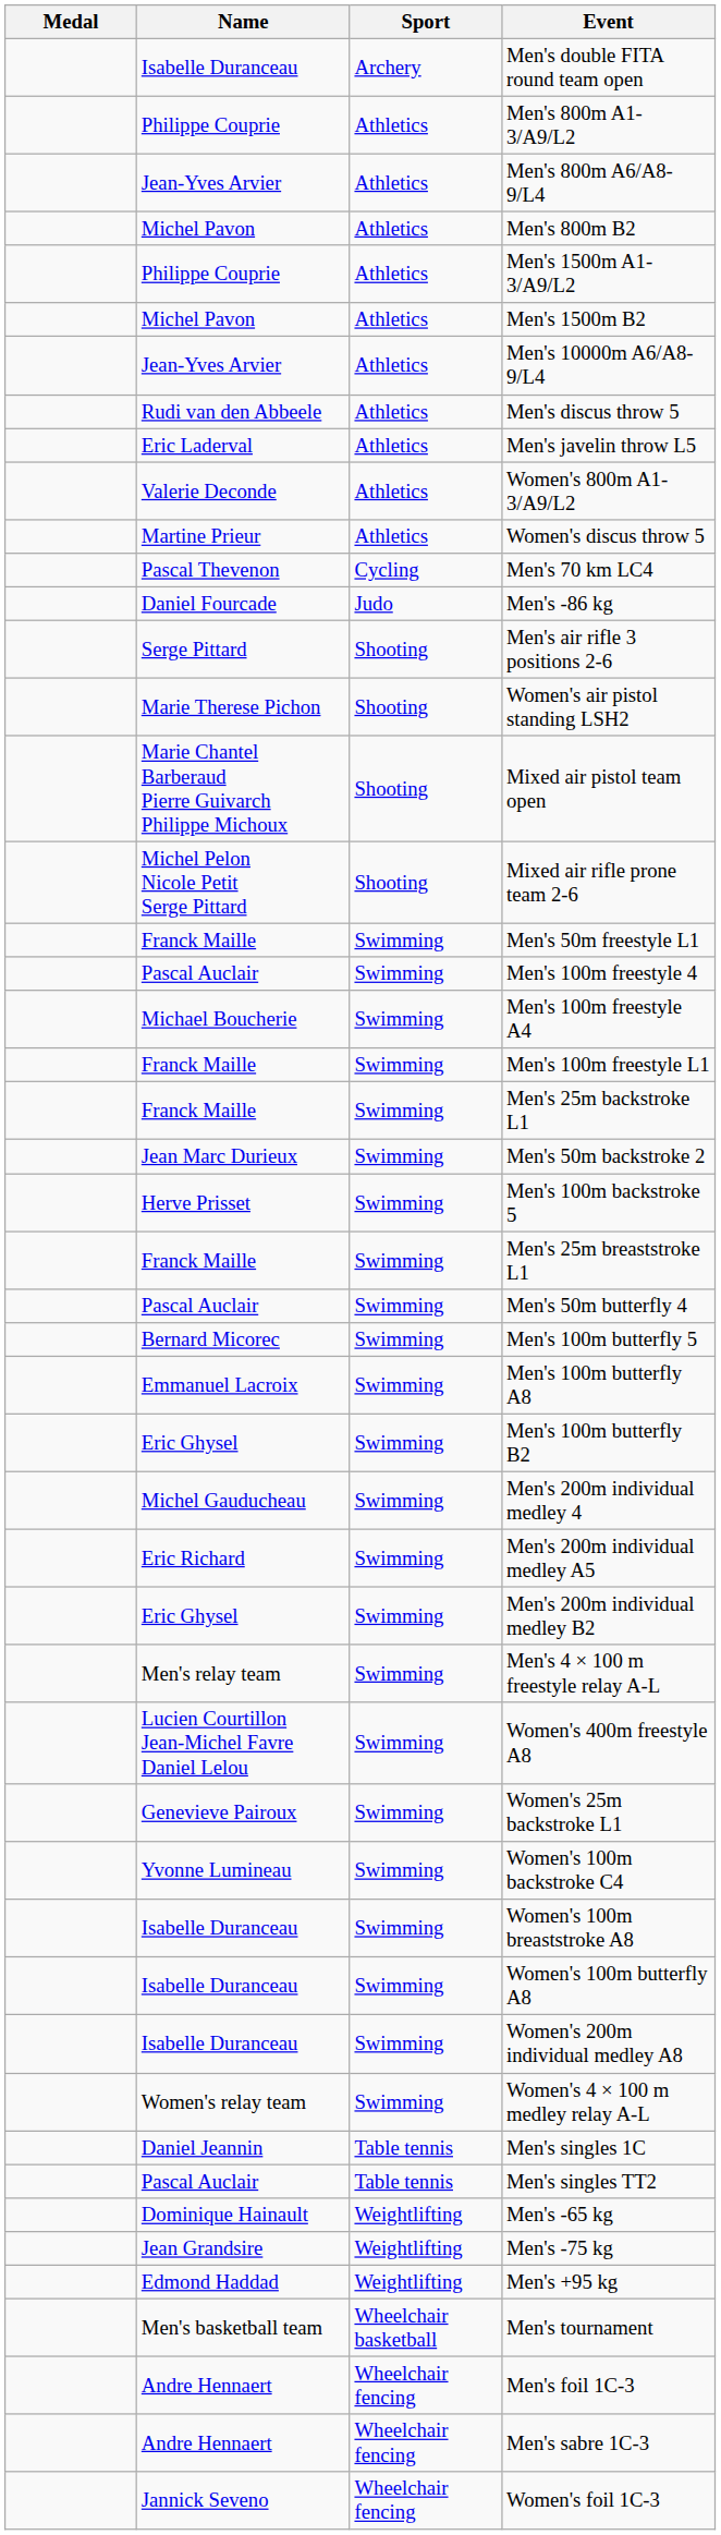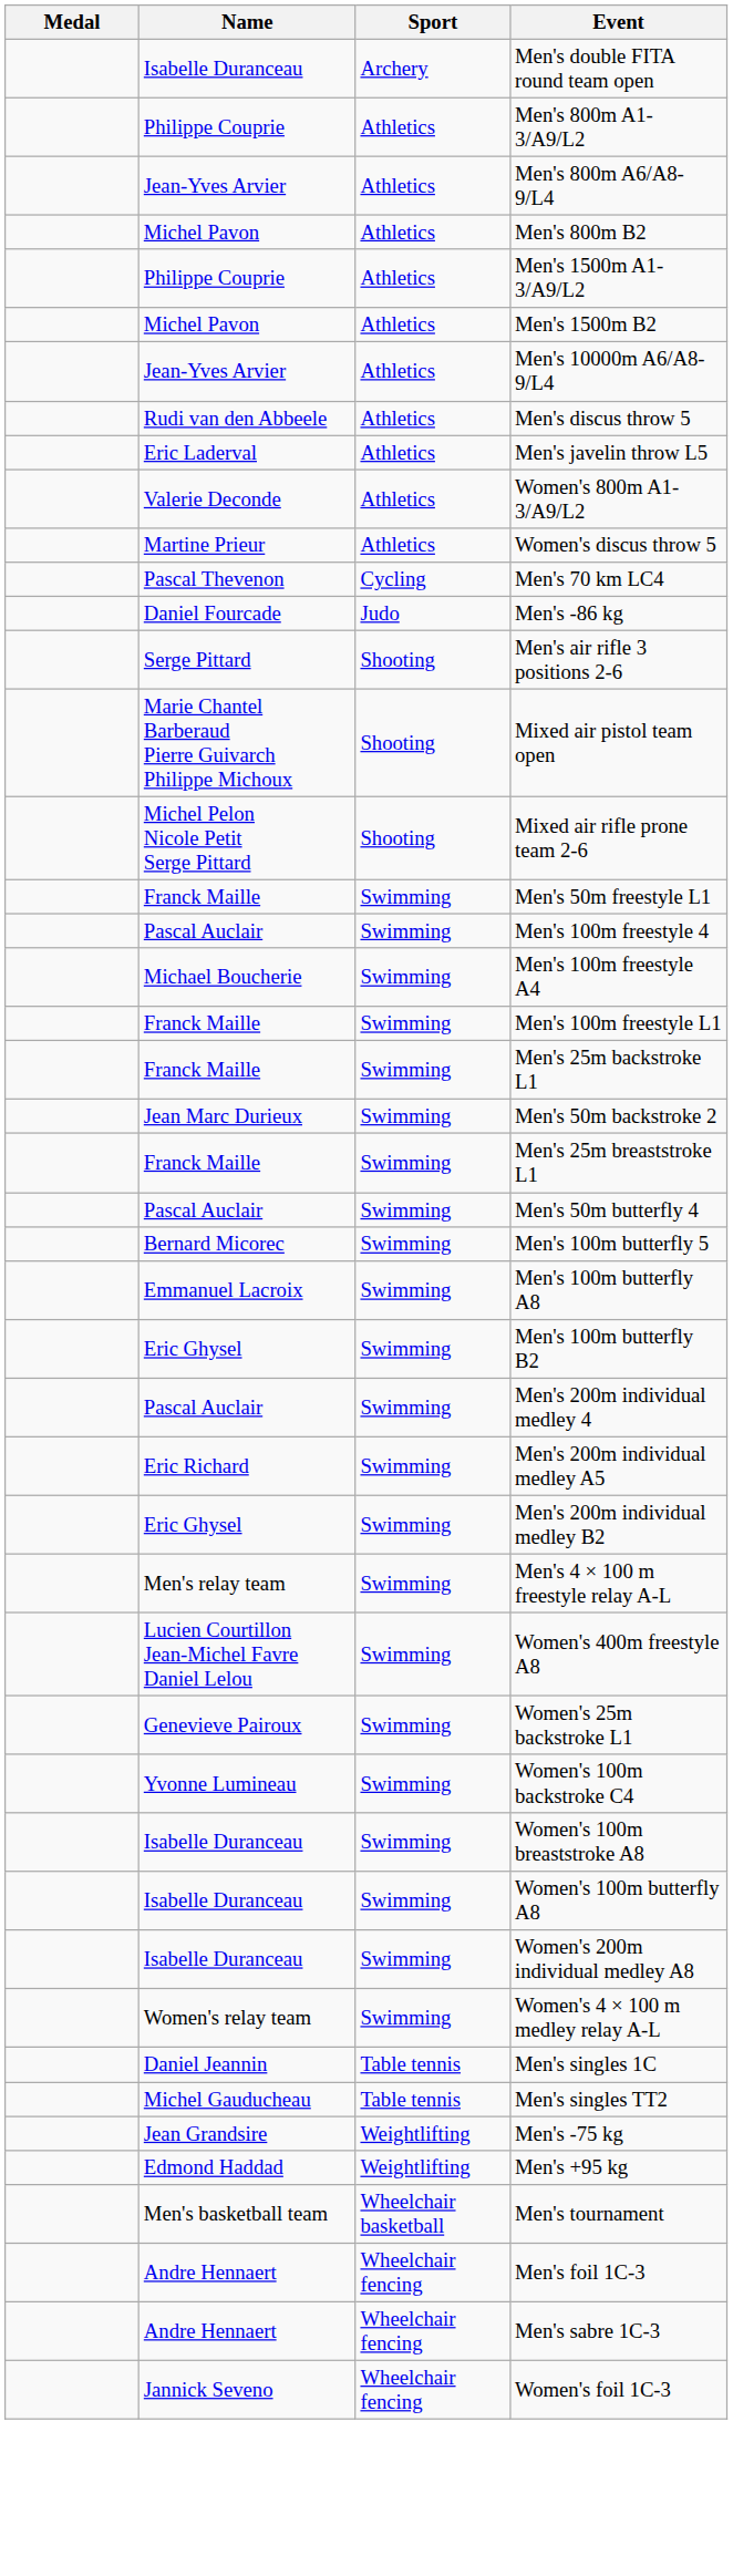- row: Marie Therese Pichon | Shooting | Women's air pistol standing LSH2
- row: Herve Prisset | Swimming | Men's 100m backstroke 5
Men's 200m individual medley 4 | Name: Michel Gauducheau -> Pascal Auclair
Men's singles TT2 | Name: Pascal Auclair -> Michel Gauducheau
- row: Dominique Hainault | Weightlifting | Men's -65 kg
